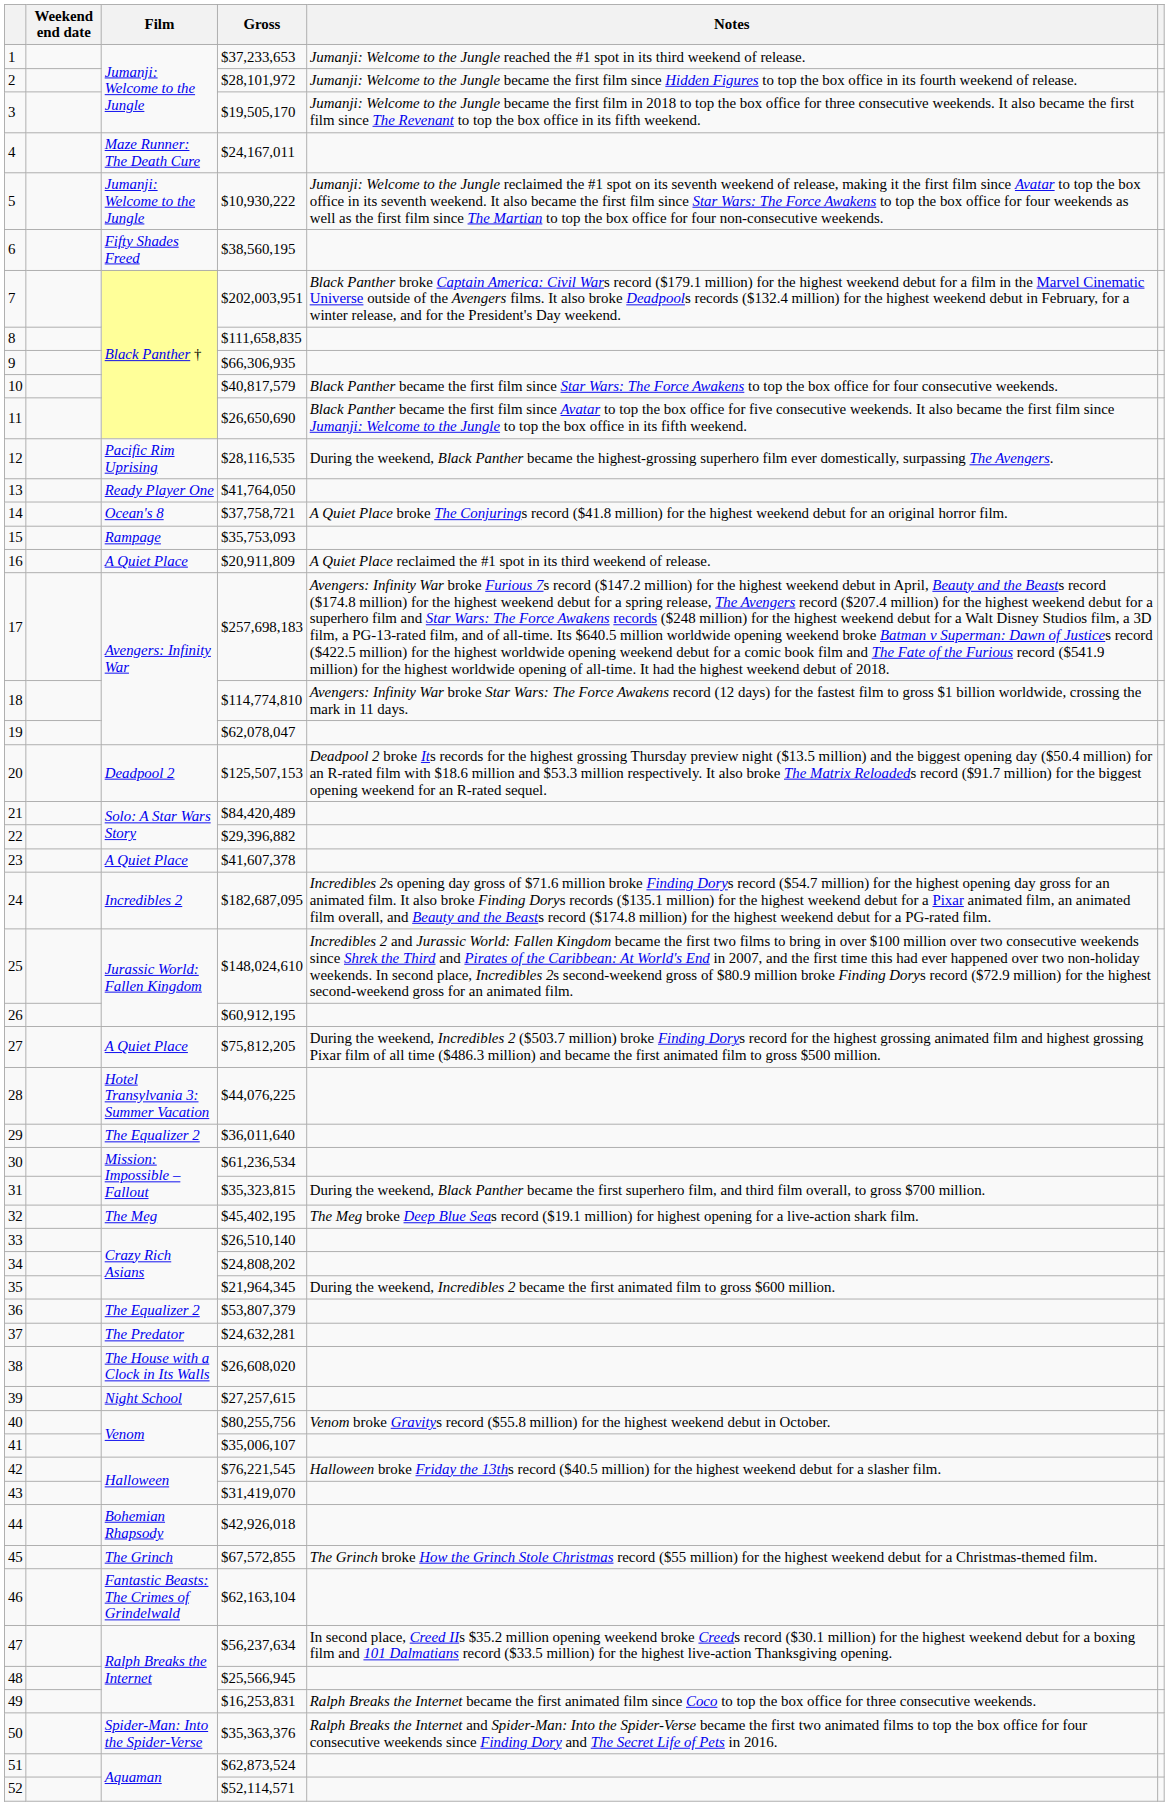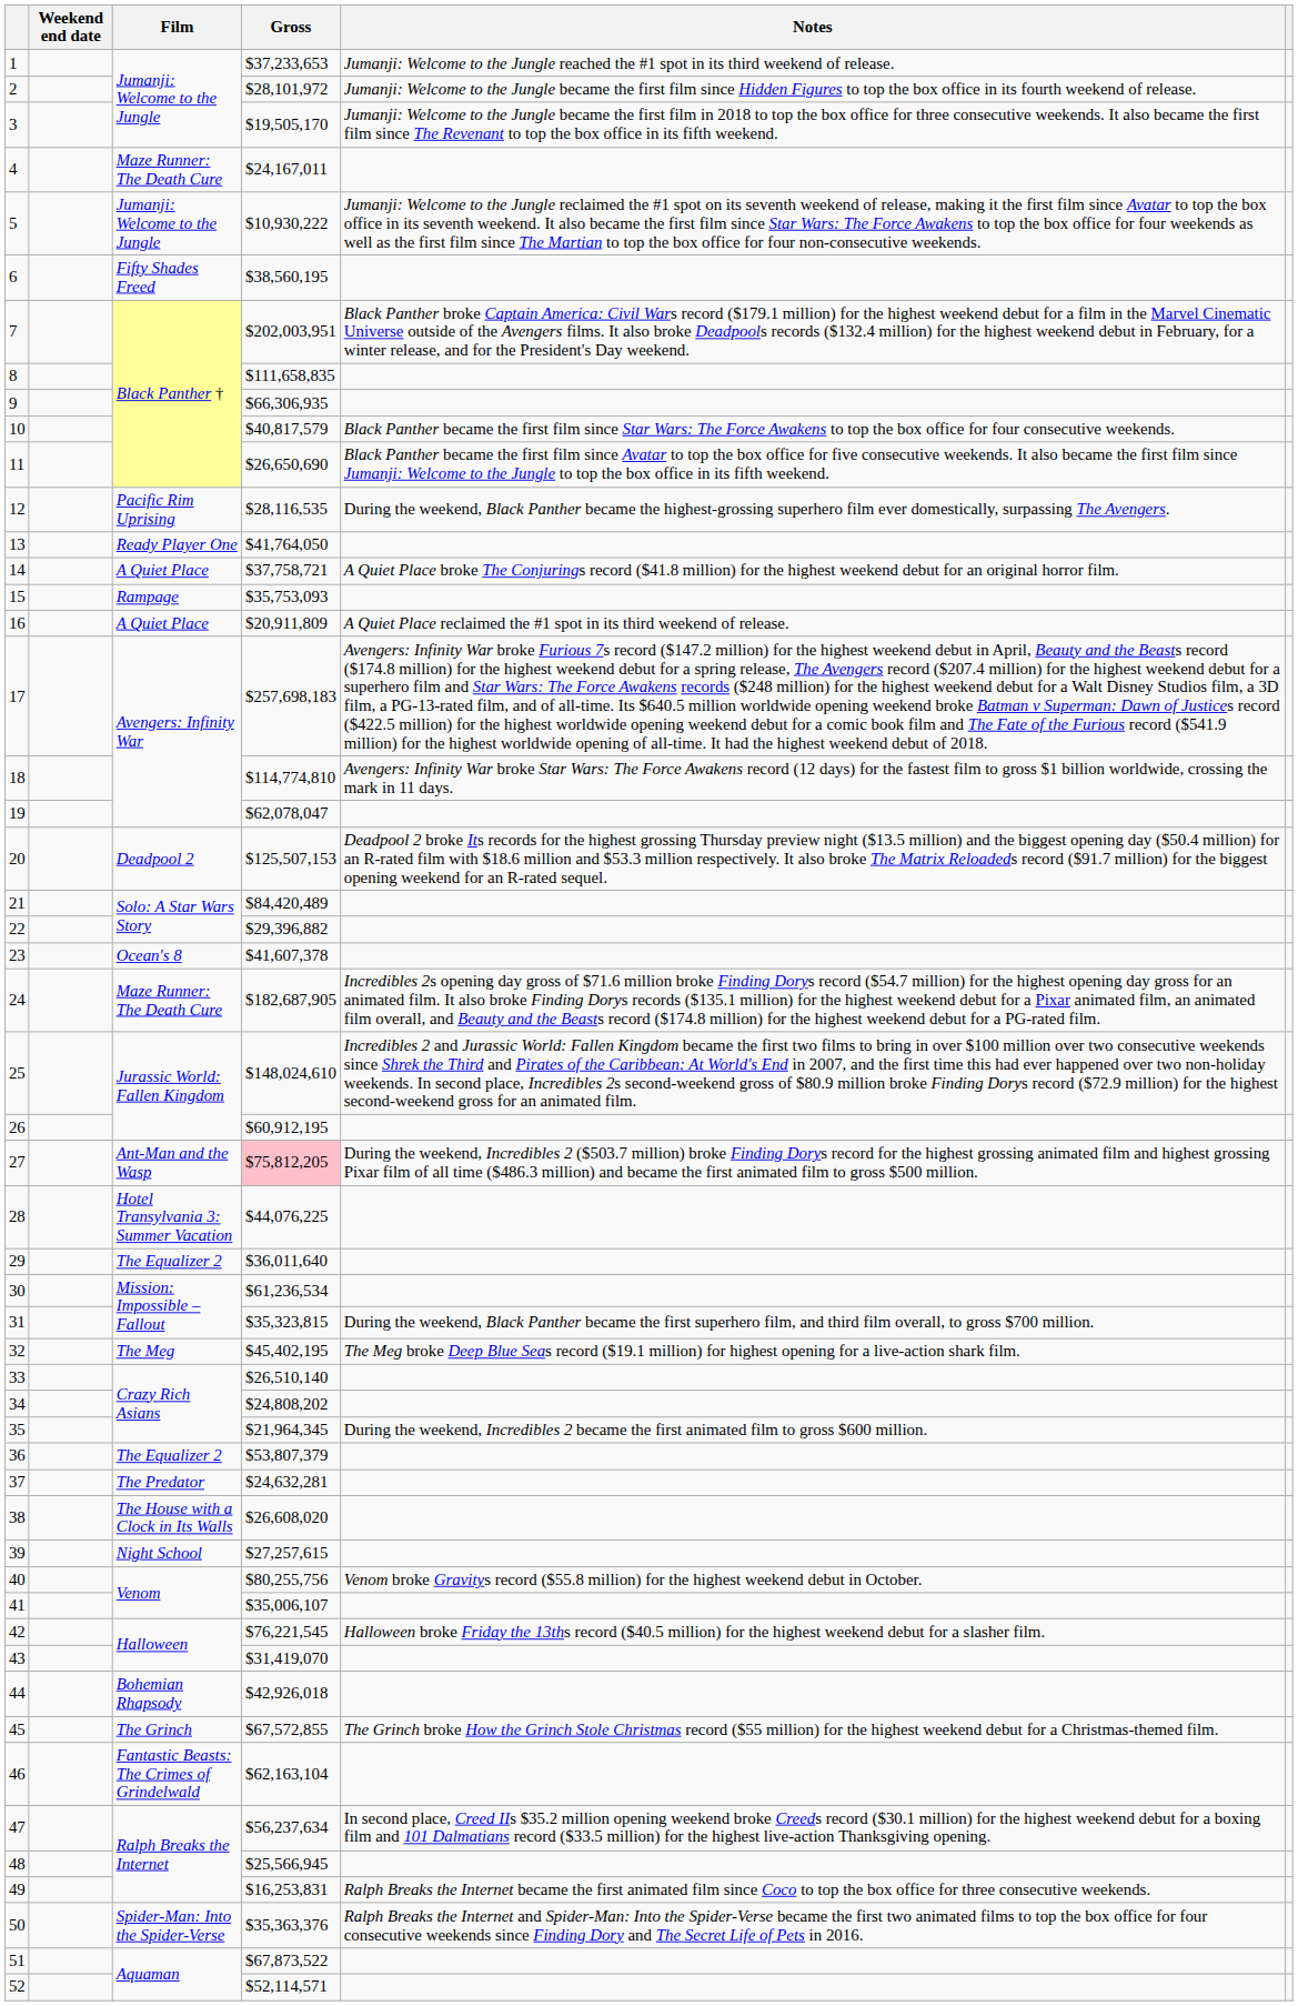14 | Film: Ocean's 8 -> A Quiet Place
23 | Film: A Quiet Place -> Ocean's 8
24 | Film: Incredibles 2 -> Maze Runner: The Death Cure
24 | Gross: $182,687,095 -> $182,687,905
27 | Film: A Quiet Place -> Ant-Man and the Wasp
27 | Gross: no background -> pink background
51 | Gross: $62,873,524 -> $67,873,522
